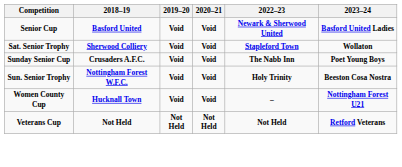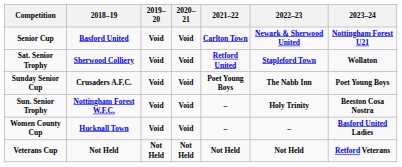+ column: 2021–22 | Carlton Town | Retford United | Poet Young Boys | – | – | Not Held
Senior Cup | 2023–24: Basford United Ladies -> Nottingham Forest U21
Women County Cup | 2023–24: Nottingham Forest U21 -> Basford United Ladies
